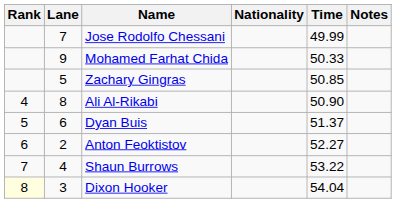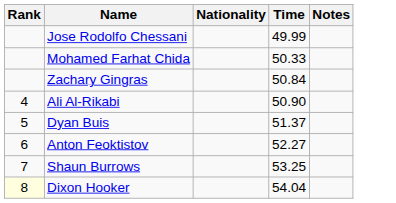- column: Lane | 7 | 9 | 5 | 8 | 6 | 2 | 4 | 3
Zachary Gingras | Time: 50.85 -> 50.84
Shaun Burrows | Time: 53.22 -> 53.25
